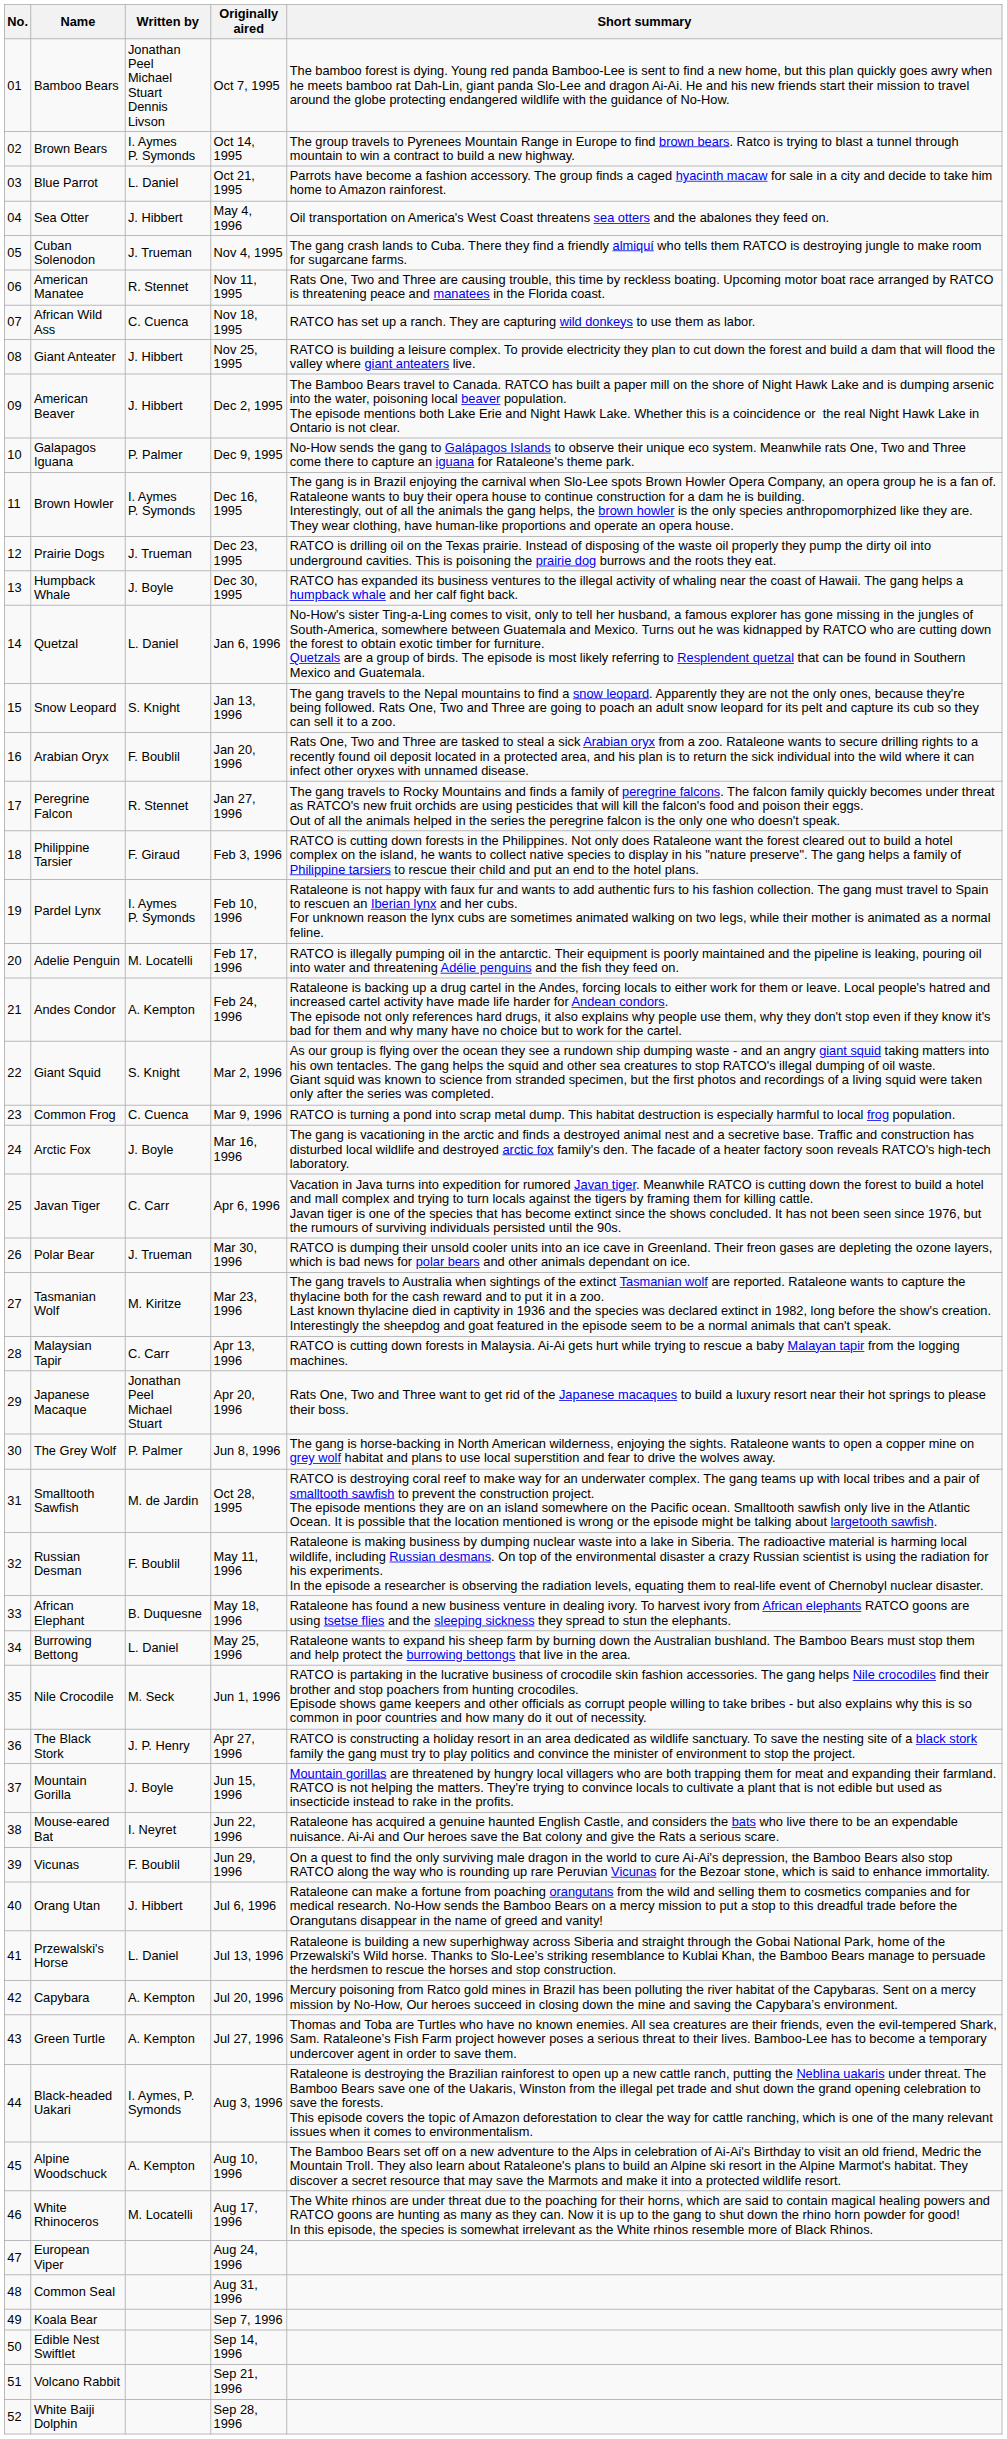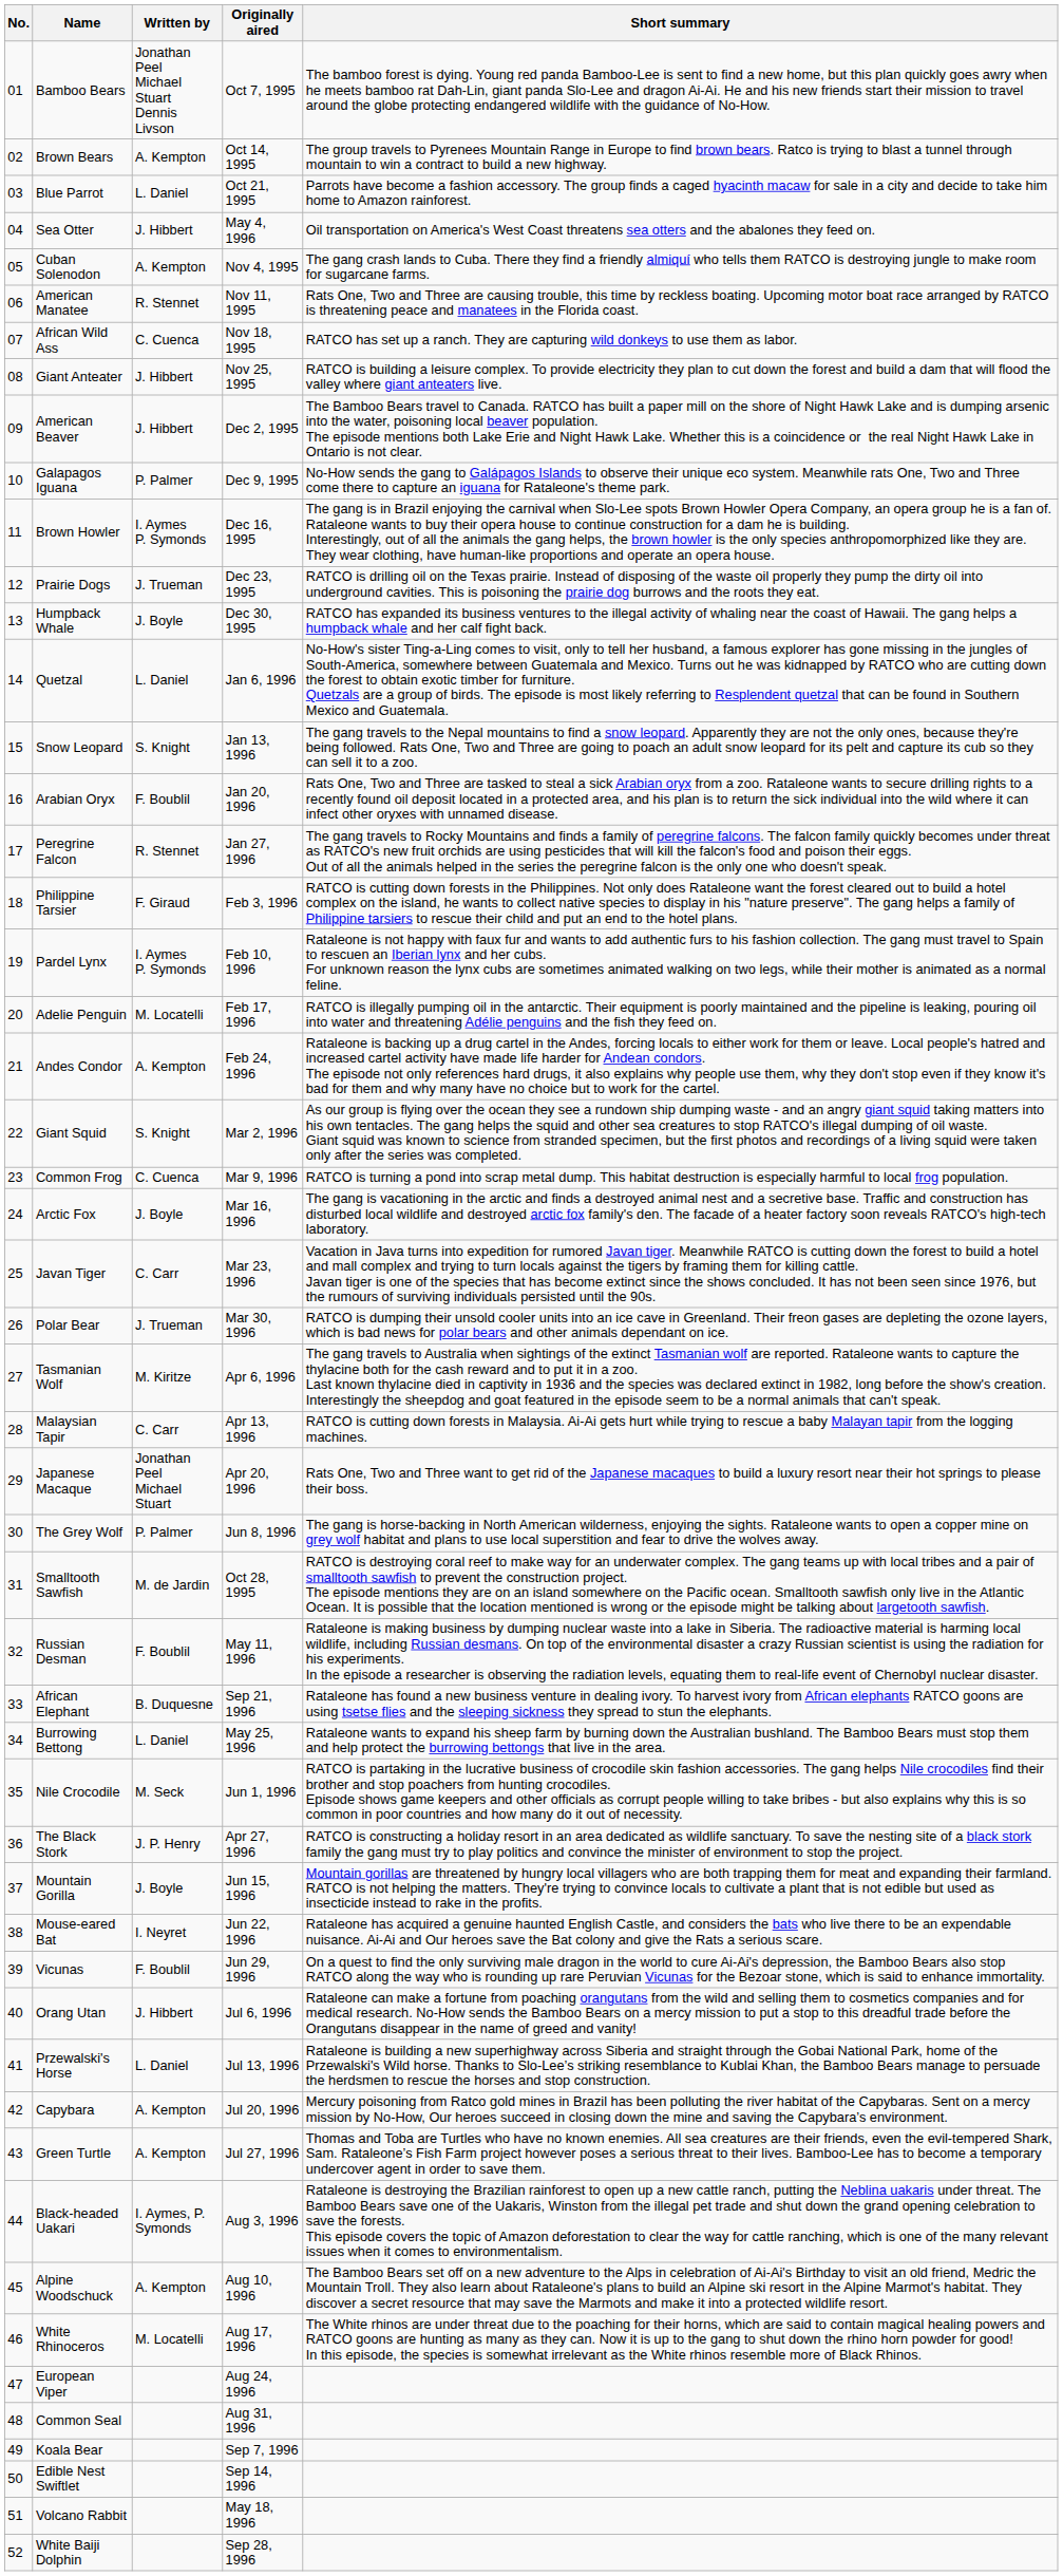Brown Bears | Written by: I. Aymes P. Symonds -> A. Kempton
Cuban Solenodon | Written by: J. Trueman -> A. Kempton
Javan Tiger | Originally aired: Apr 6, 1996 -> Mar 23, 1996
Tasmanian Wolf | Originally aired: Mar 23, 1996 -> Apr 6, 1996
African Elephant | Originally aired: May 18, 1996 -> Sep 21, 1996
Volcano Rabbit | Originally aired: Sep 21, 1996 -> May 18, 1996
